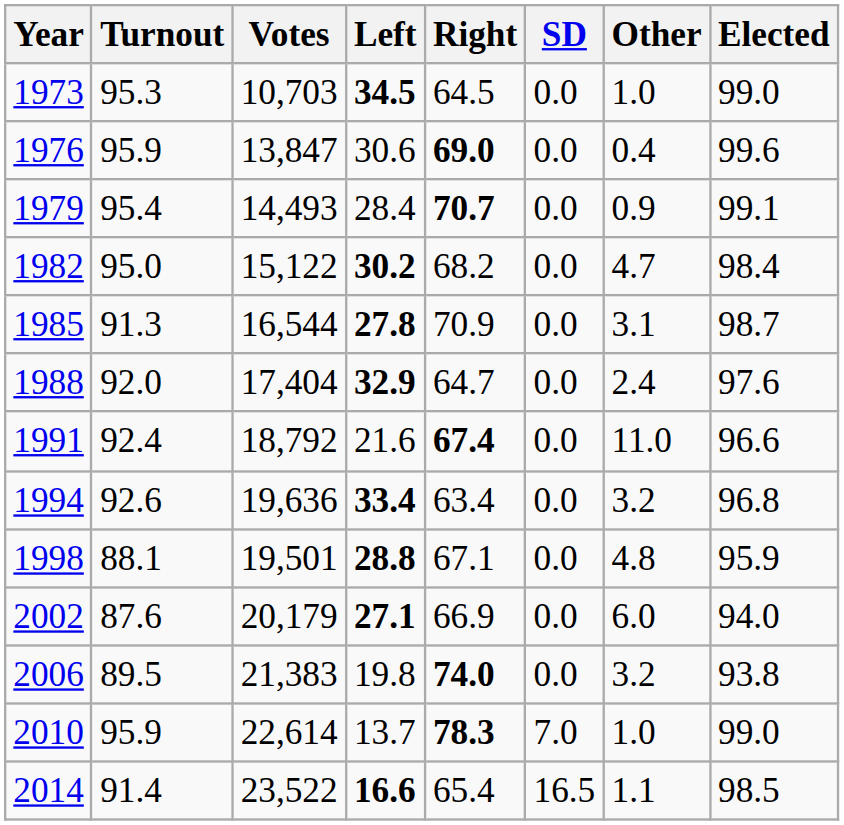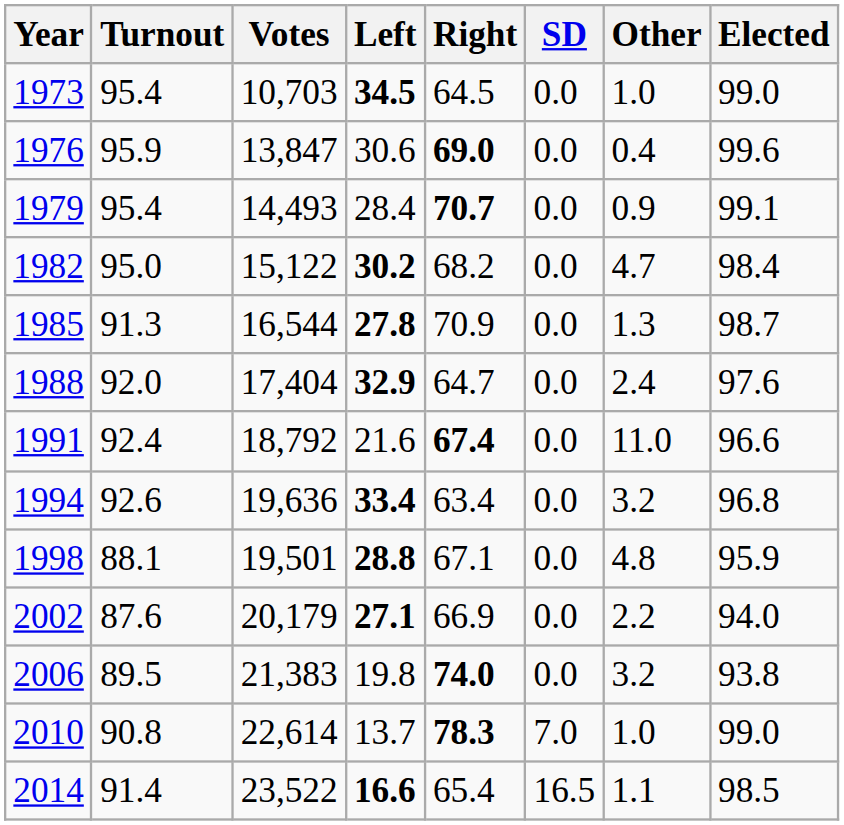1973 | Turnout: 95.3 -> 95.4
1985 | Other: 3.1 -> 1.3
2002 | Other: 6.0 -> 2.2
2010 | Turnout: 95.9 -> 90.8
